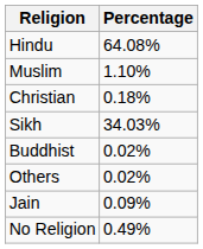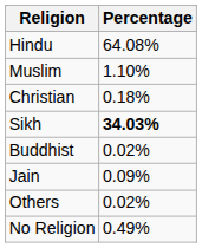Sikh | Percentage: normal -> bold
rows swapped: Jain <-> Others
